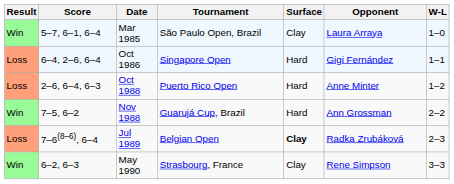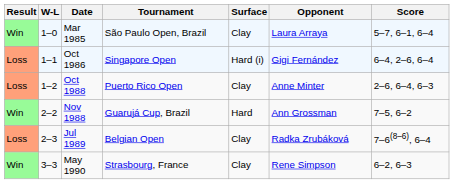columns swapped: W-L <-> Score
Oct 1986 | Surface: Hard -> Hard (i)
Oct 1988 | Surface: Hard -> Clay
Jul 1989 | Surface: bold -> normal
